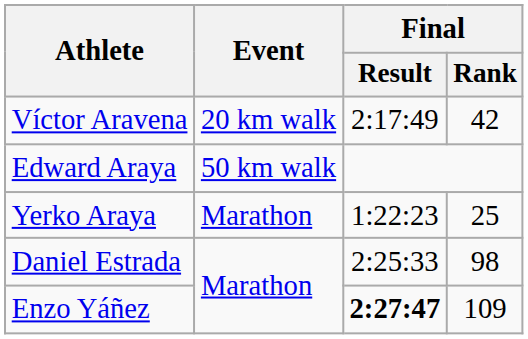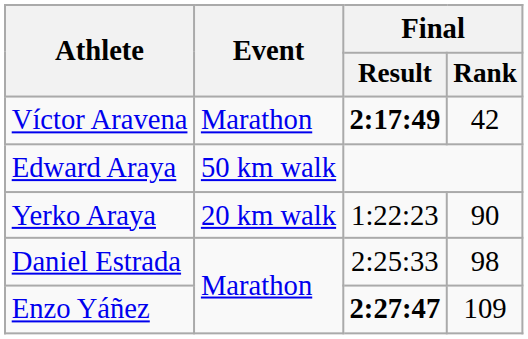Víctor Aravena | Event: 20 km walk -> Marathon
Víctor Aravena | Final / Result: normal -> bold
Yerko Araya | Event: Marathon -> 20 km walk
Yerko Araya | Final / Rank: 25 -> 90
